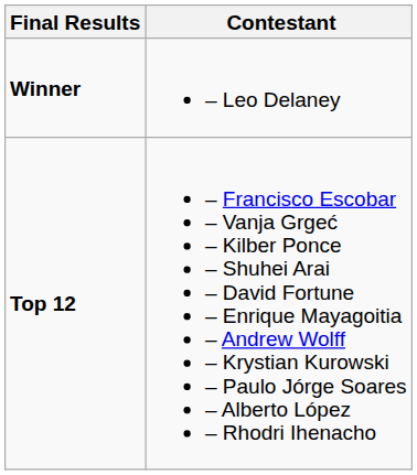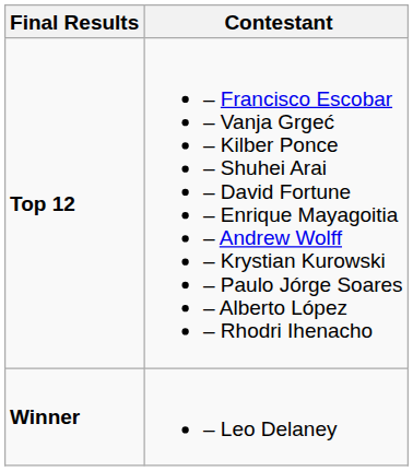rows swapped: Winner <-> Top 12
